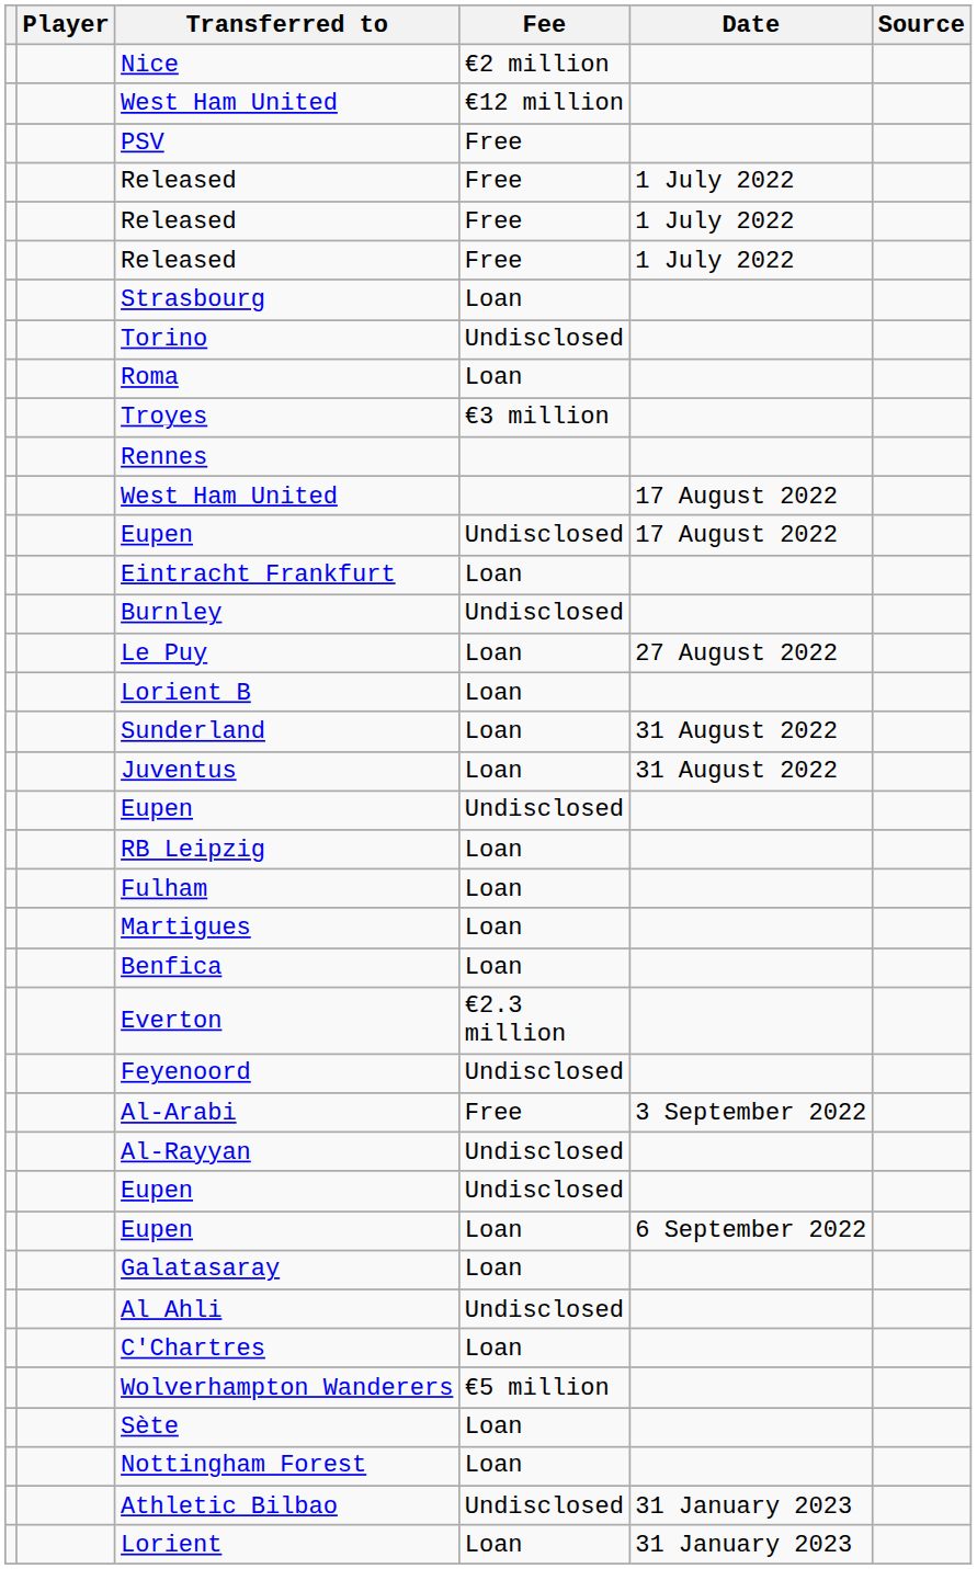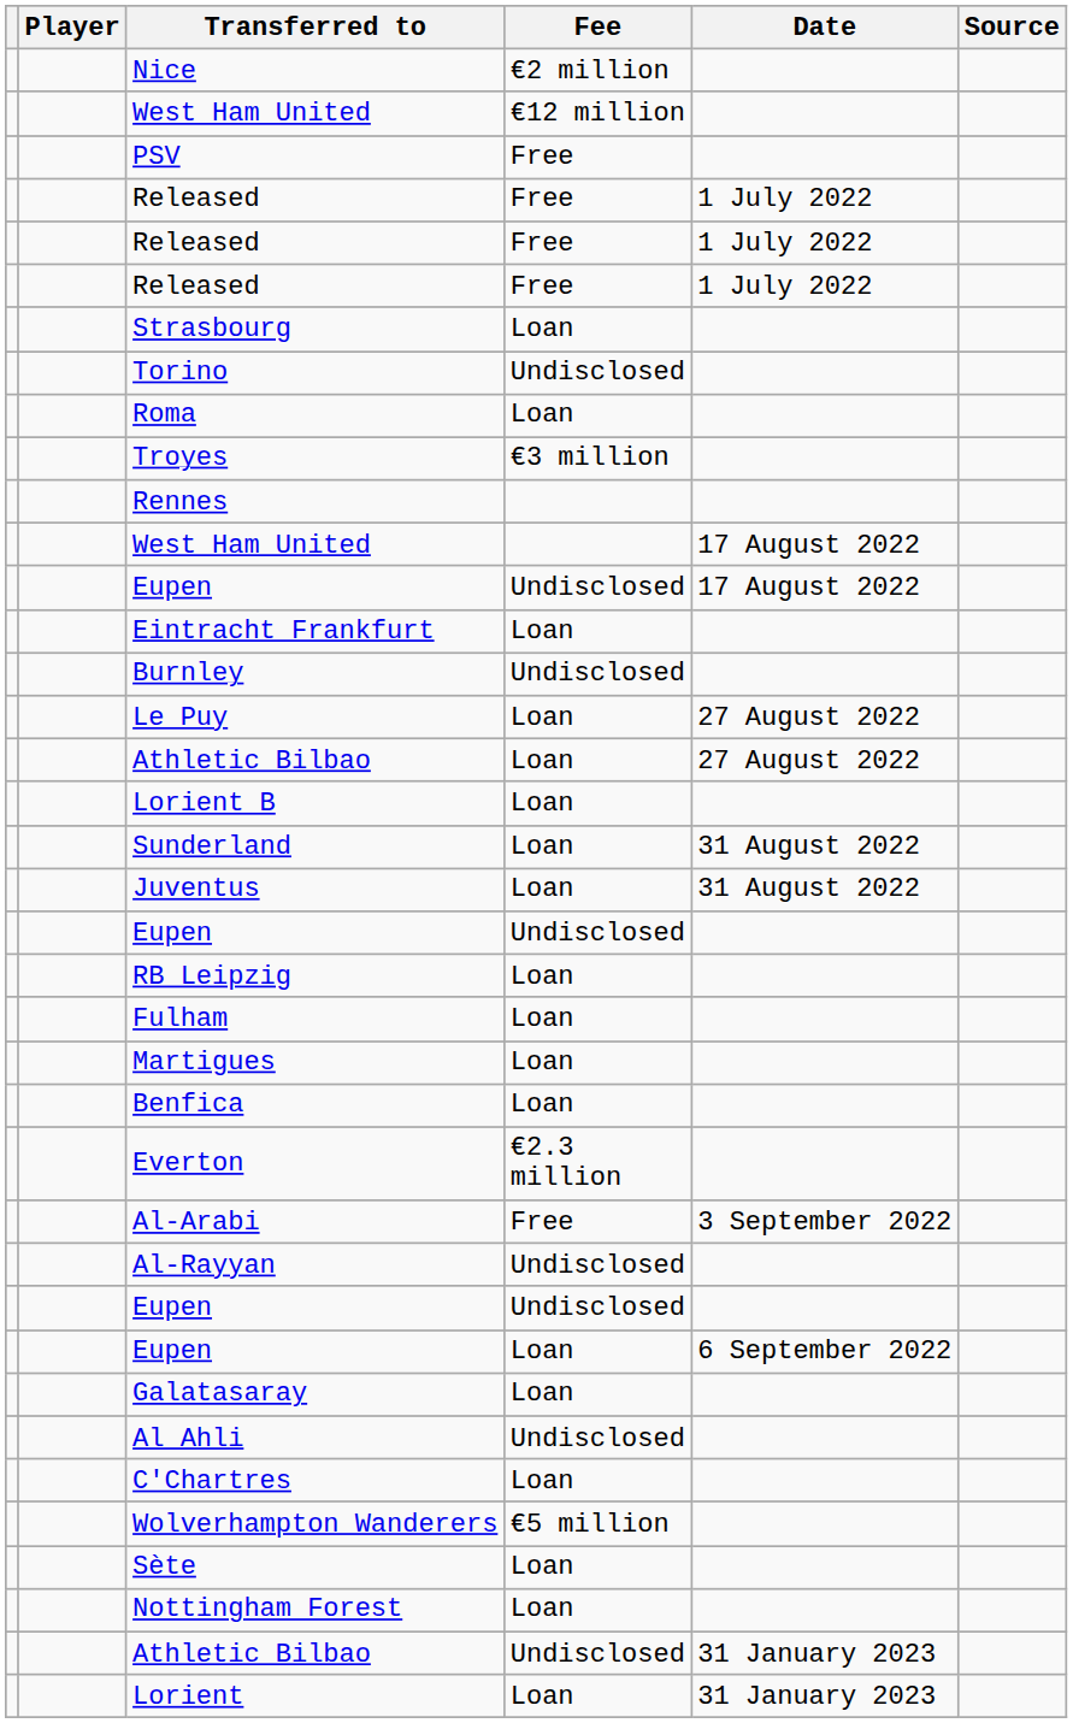+ row: Athletic Bilbao | Loan | 27 August 2022
- row: Feyenoord | Undisclosed
